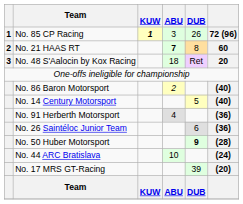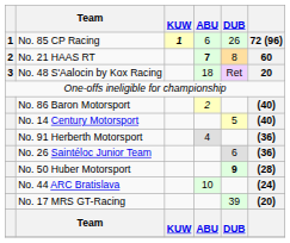No. 85 CP Racing | ABU: 3 -> 6
